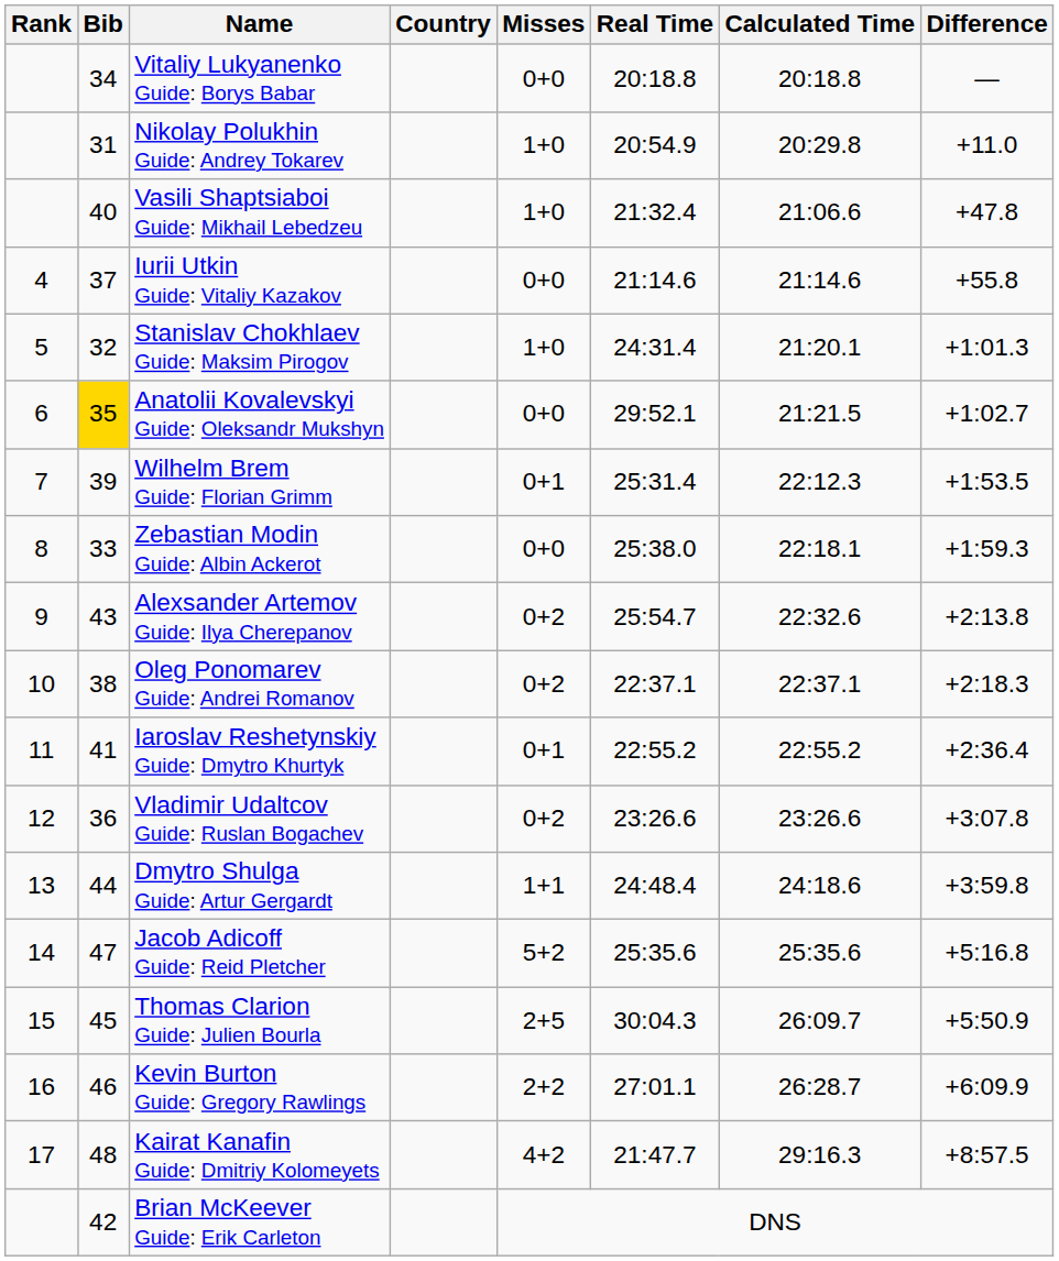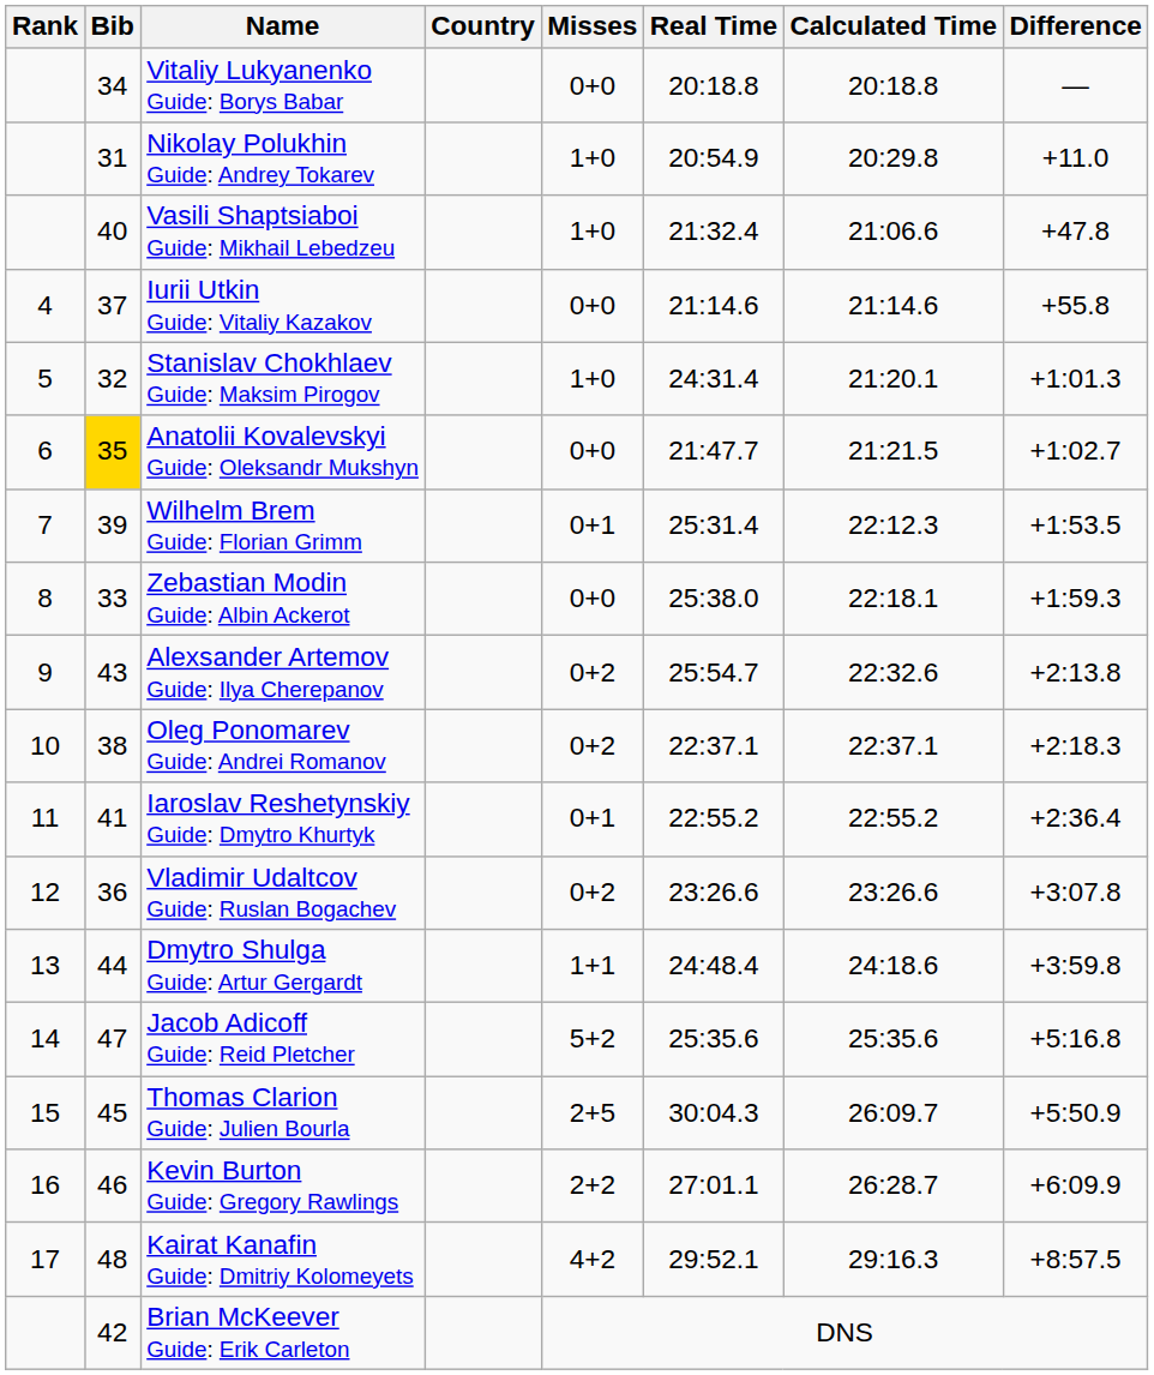Anatolii Kovalevskyi Guide: Oleksandr Mukshyn | Real Time: 29:52.1 -> 21:47.7
Kairat Kanafin Guide: Dmitriy Kolomeyets | Real Time: 21:47.7 -> 29:52.1
